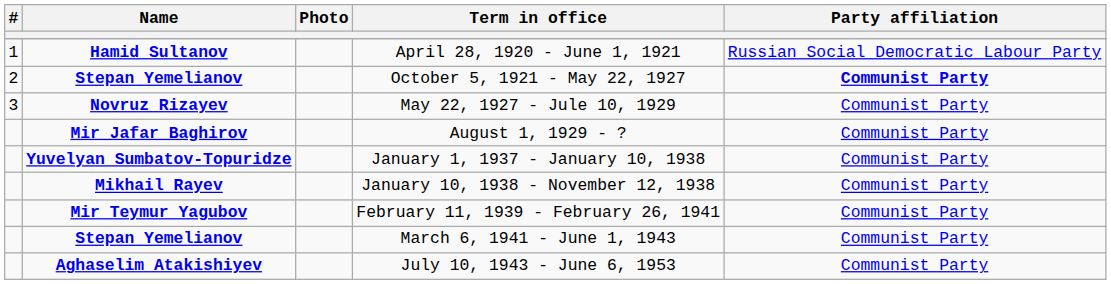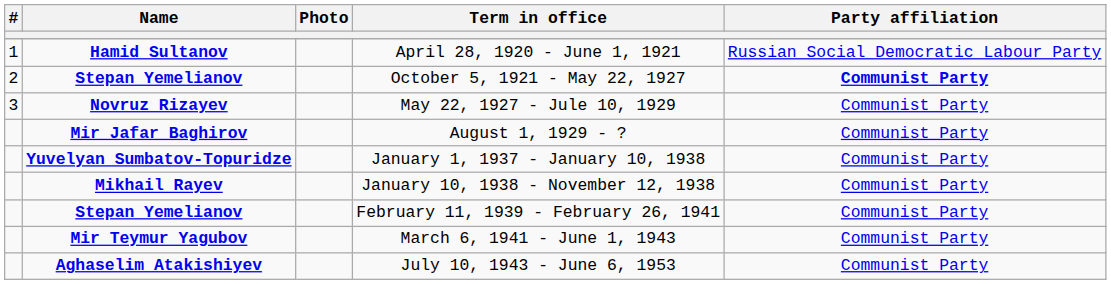February 11, 1939 - February 26, 1941 | Name: Mir Teymur Yagubov -> Stepan Yemelianov
March 6, 1941 - June 1, 1943 | Name: Stepan Yemelianov -> Mir Teymur Yagubov
